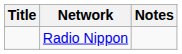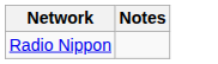- column: Title
